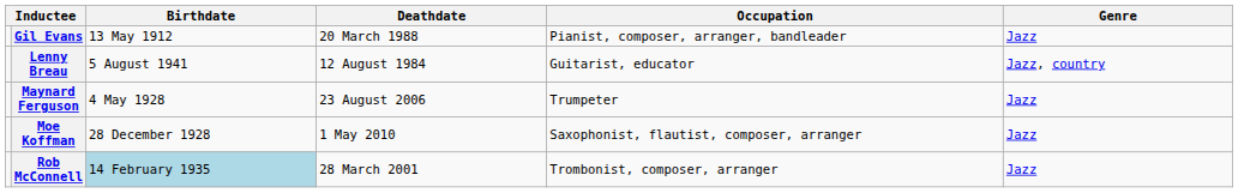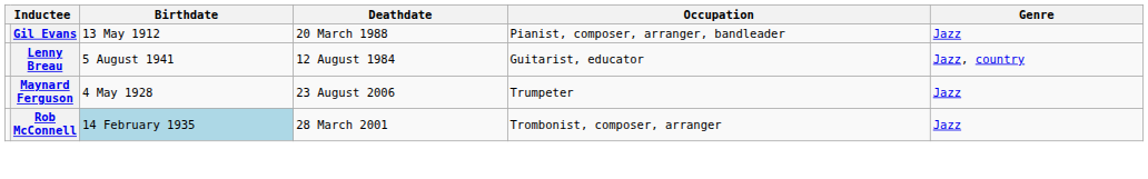- row: Moe Koffman | 28 December 1928 | 1 May 2010 | Saxophonist, flautist, composer, arranger | Jazz
